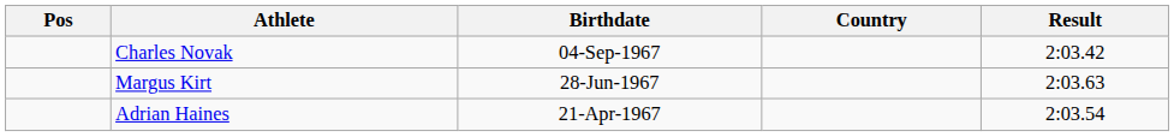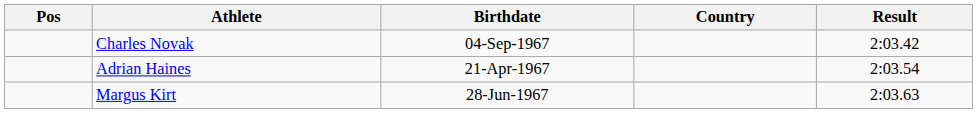rows swapped: Adrian Haines <-> Margus Kirt
